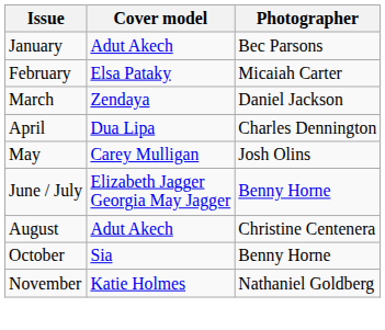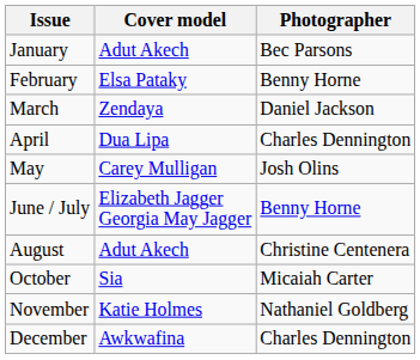February | Photographer: Micaiah Carter -> Benny Horne
October | Photographer: Benny Horne -> Micaiah Carter
+ row: December | Awkwafina | Charles Dennington
